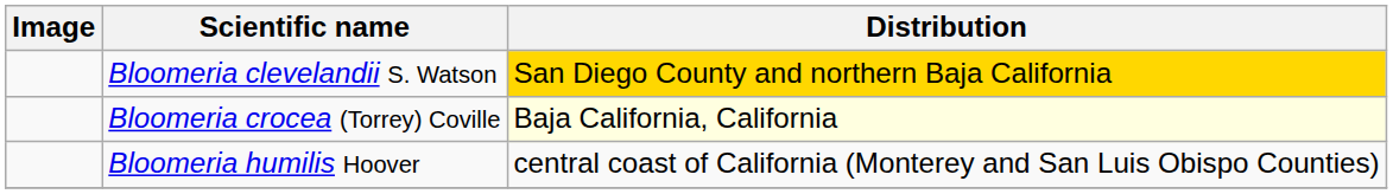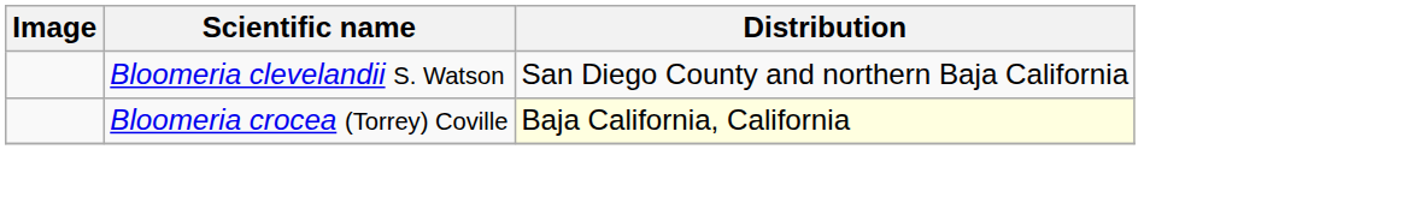Bloomeria clevelandii S. Watson | Distribution: gold background -> no background
- row: Bloomeria humilis Hoover | central coast of California (Monterey and San Luis Obispo Counties)
